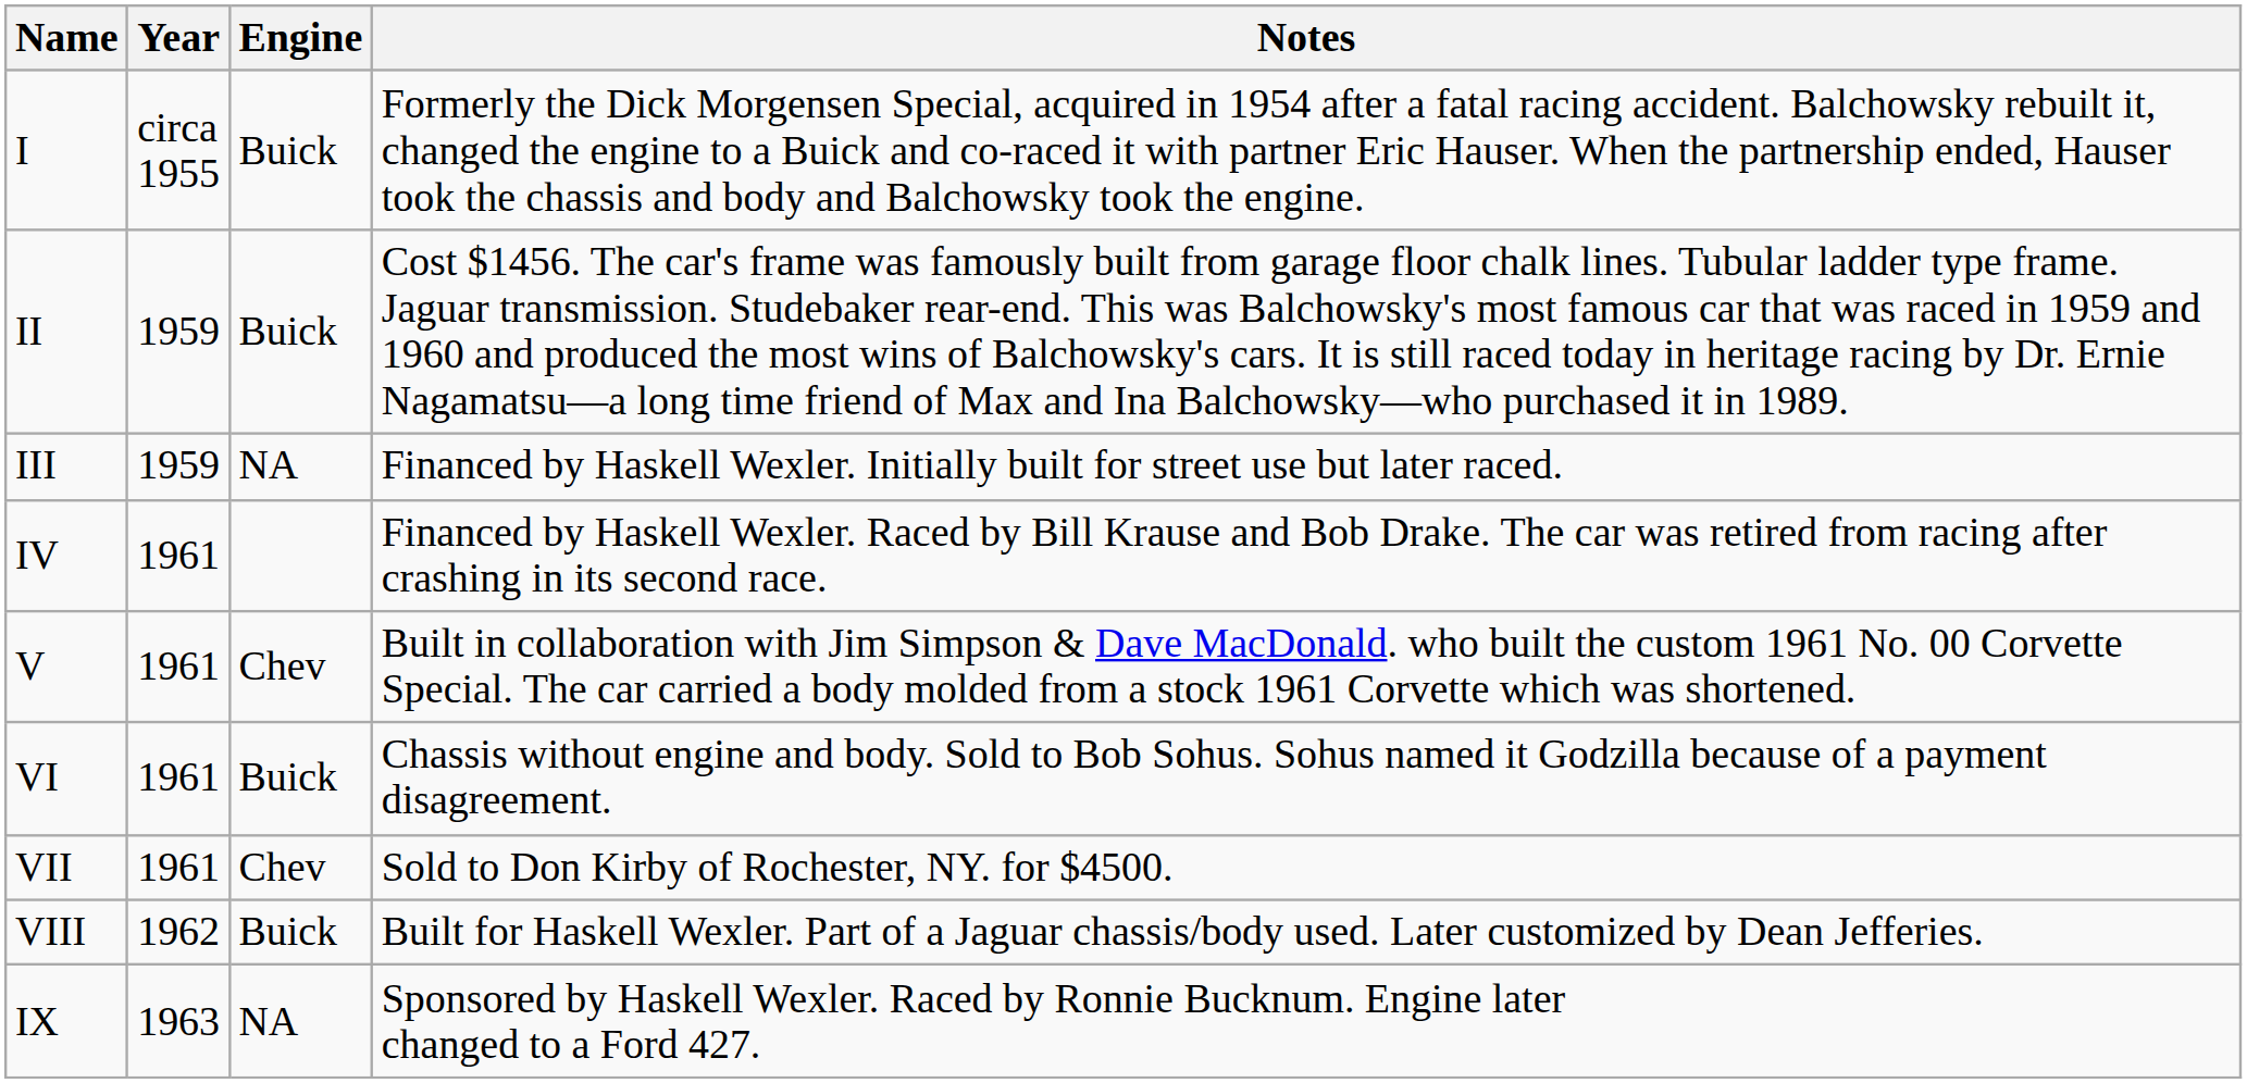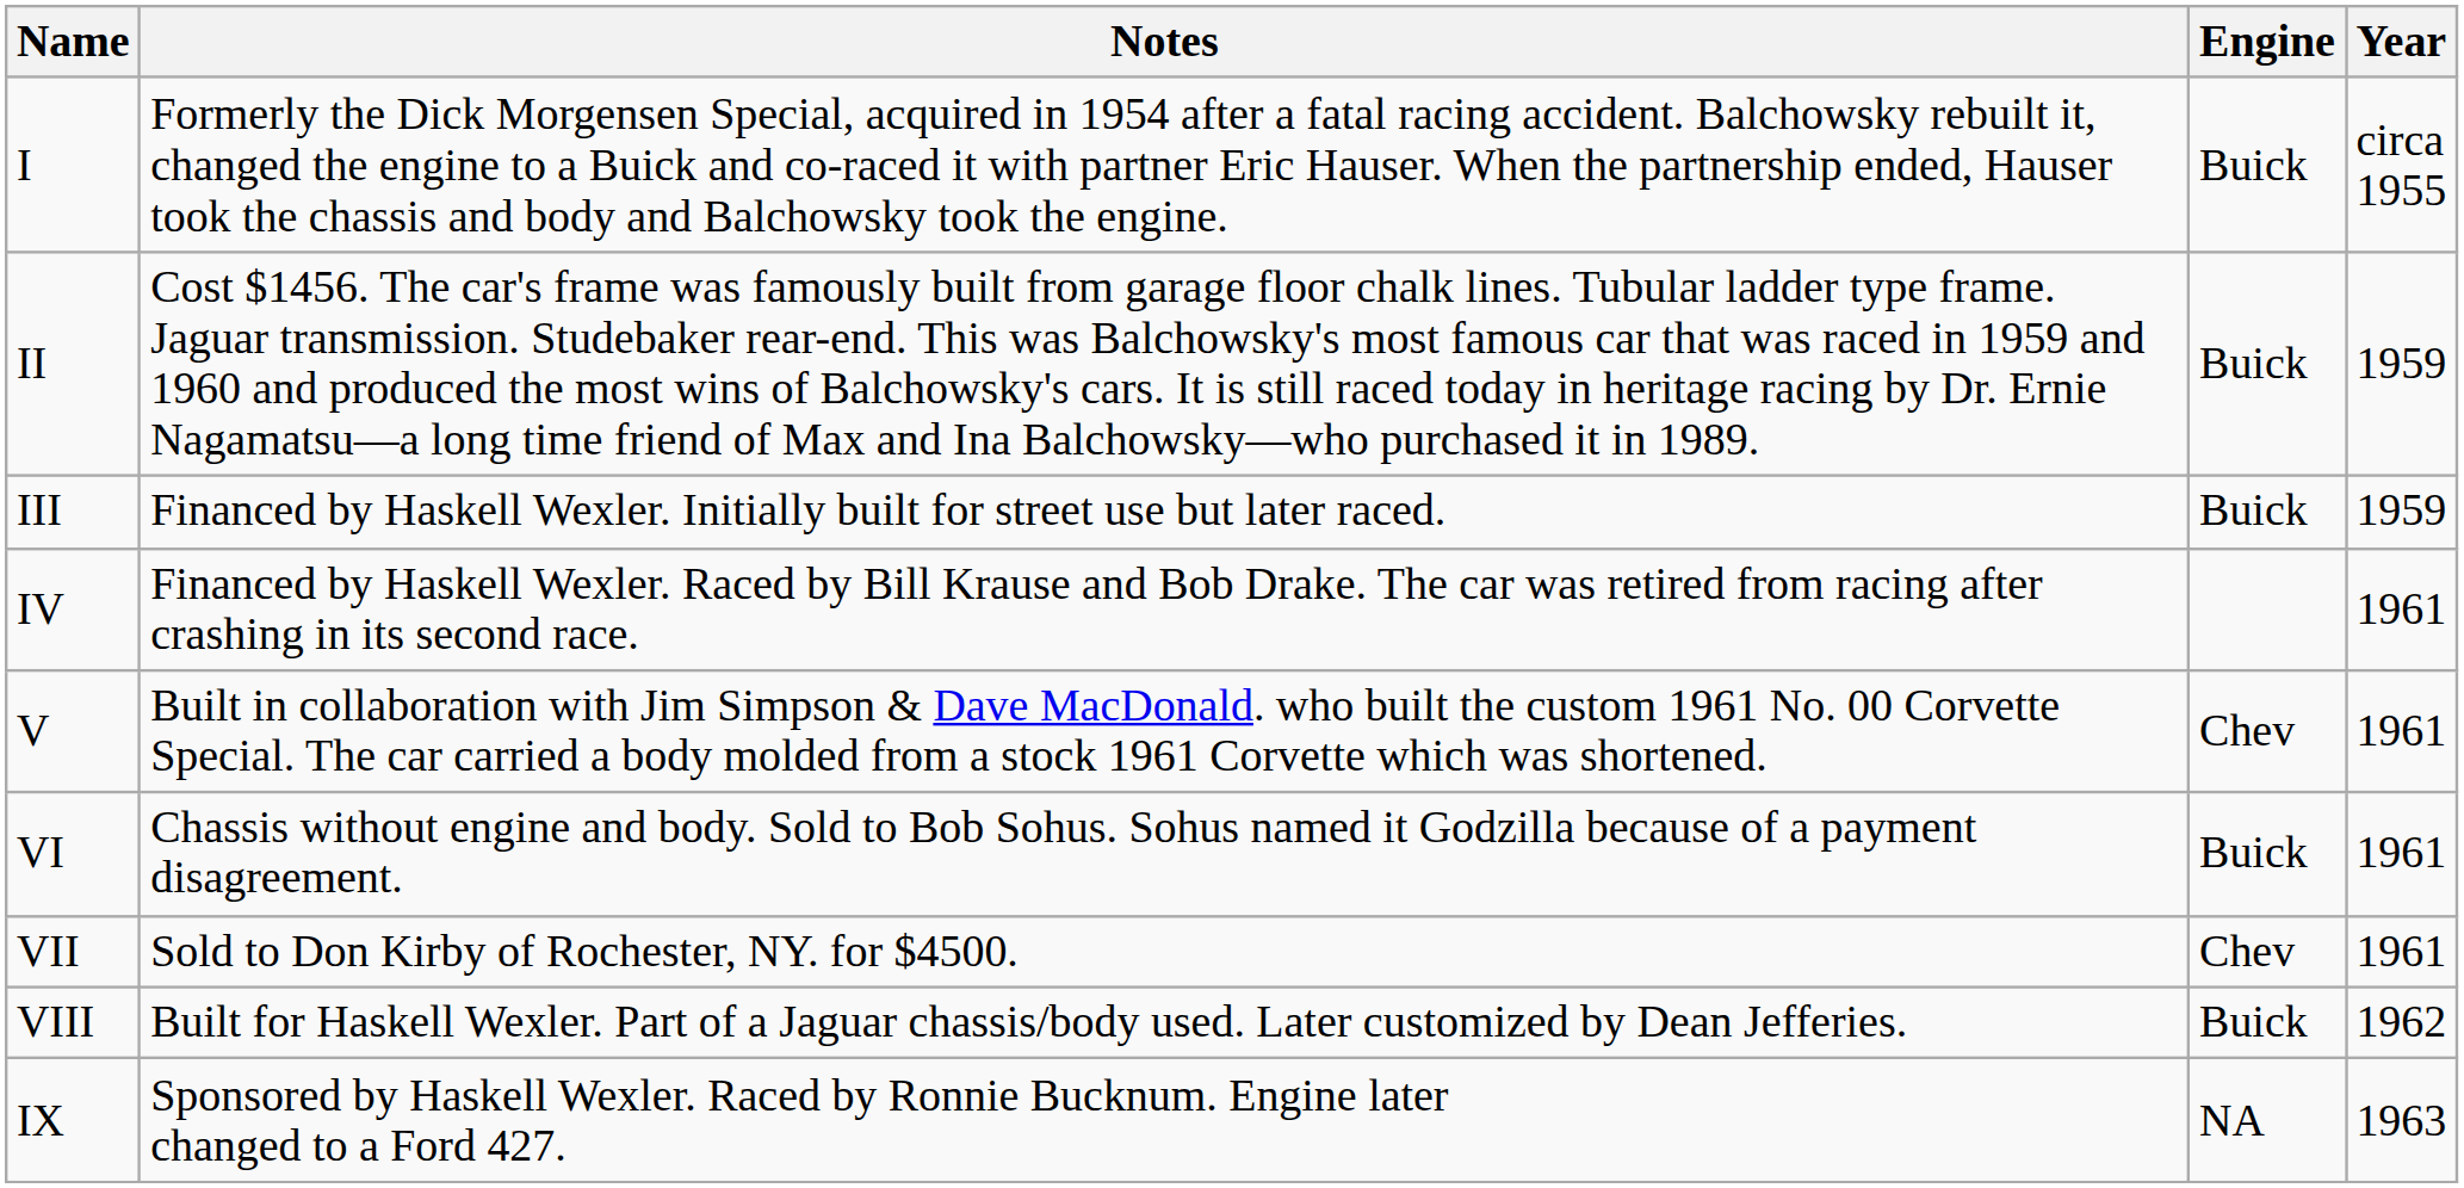columns swapped: Year <-> Notes
III | Engine: NA -> Buick
